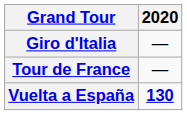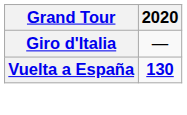- row: Tour de France | —
